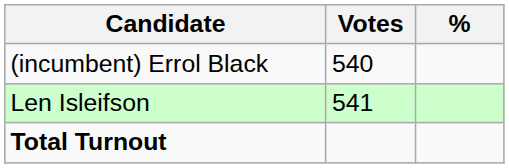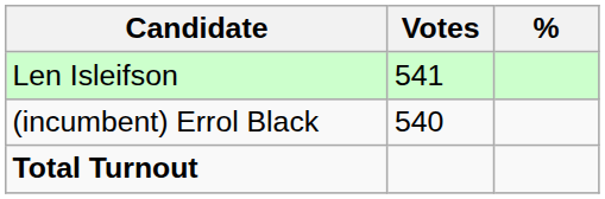rows swapped: Len Isleifson <-> (incumbent) Errol Black
